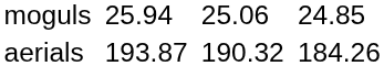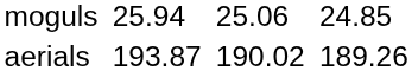aerials | column 5: 190.32 -> 190.02
aerials | column 7: 184.26 -> 189.26
